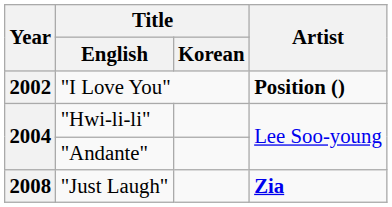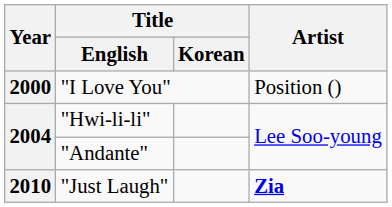"I Love You" | Year: 2002 -> 2000
"I Love You" | Artist: bold -> normal
"Just Laugh" | Year: 2008 -> 2010
